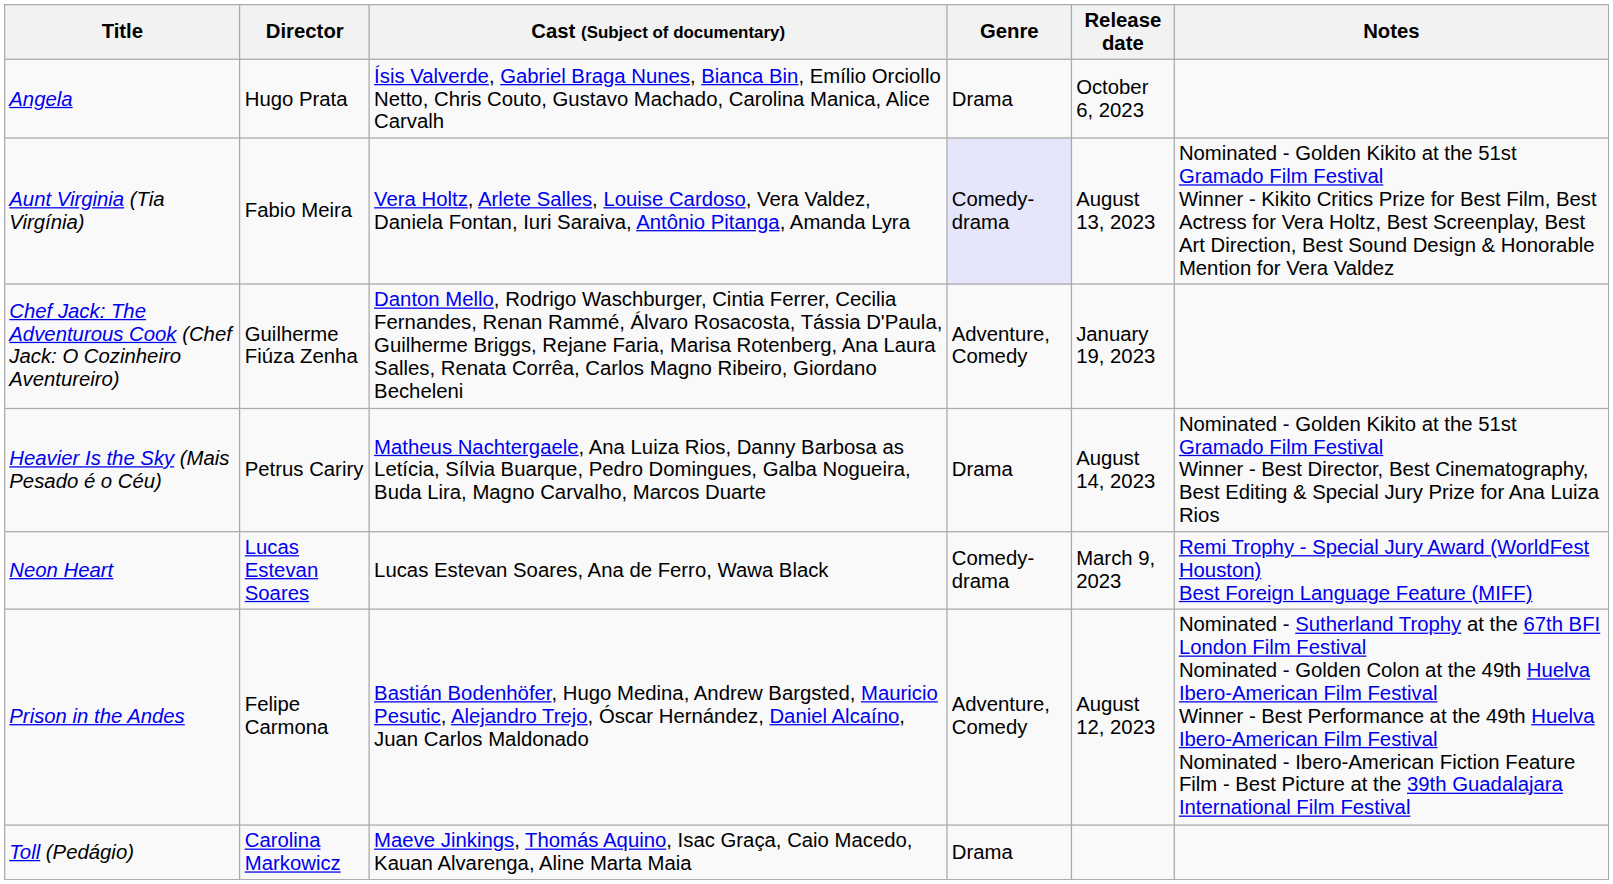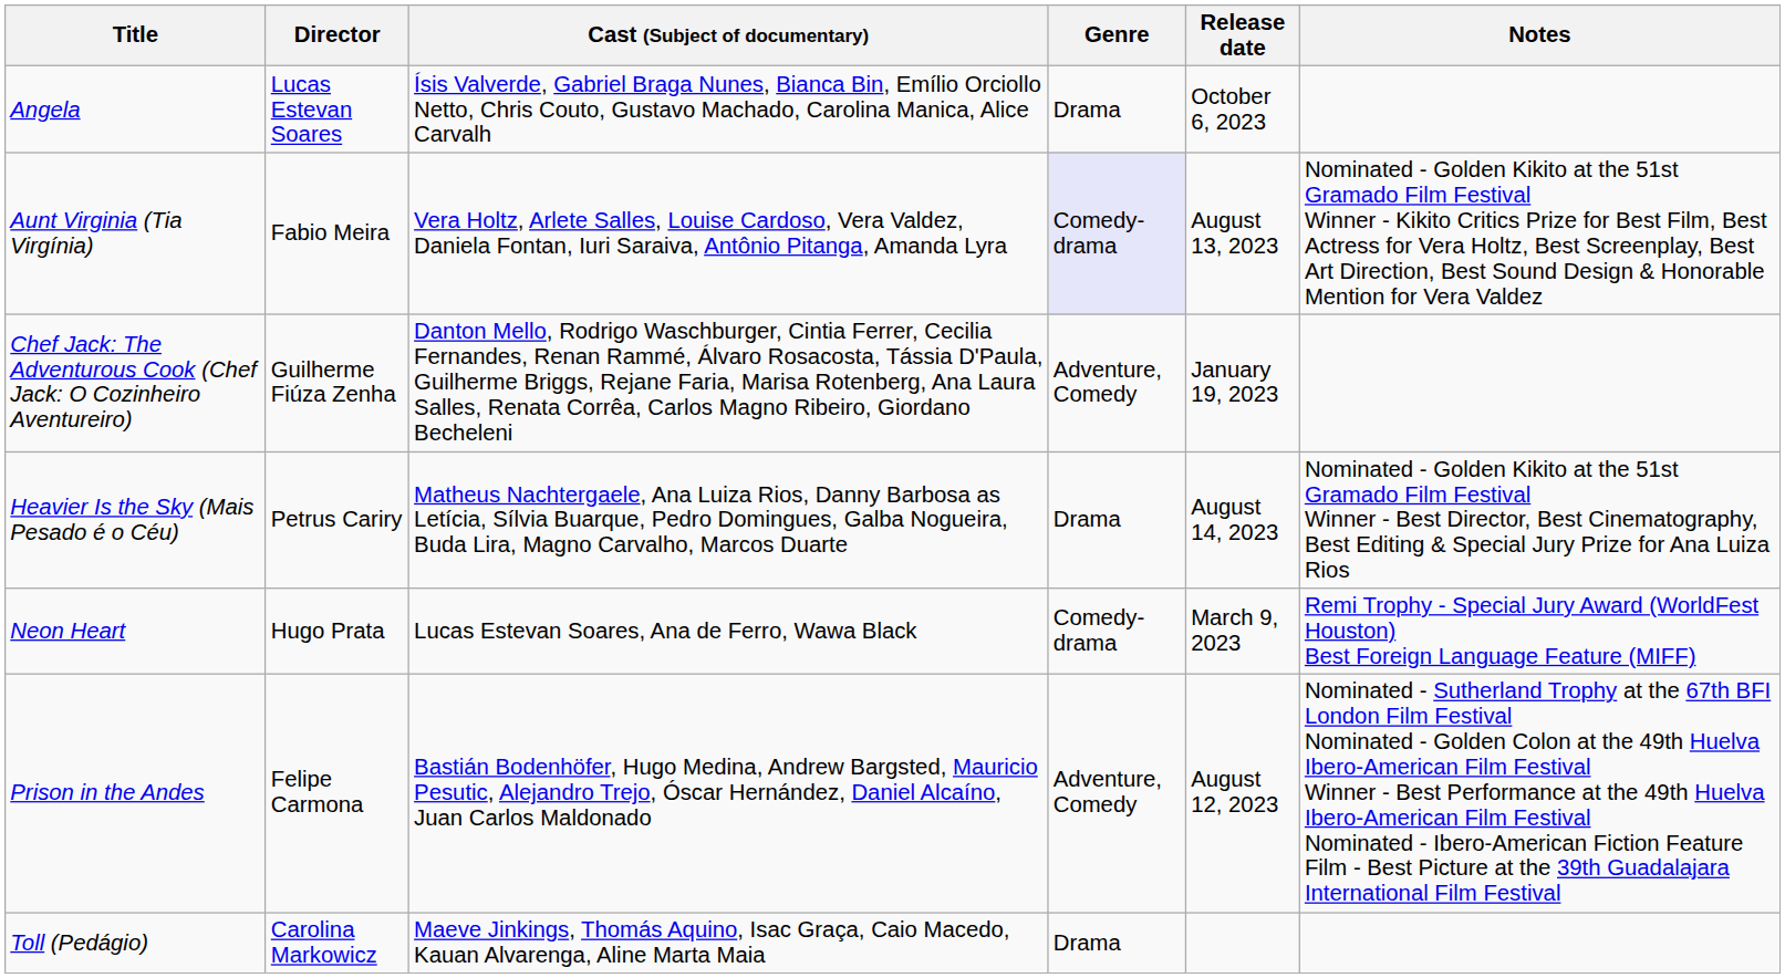Angela | Director: Hugo Prata -> Lucas Estevan Soares
Neon Heart | Director: Lucas Estevan Soares -> Hugo Prata
